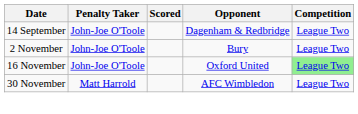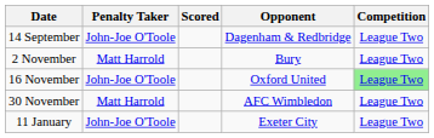2 November | Penalty Taker: John-Joe O'Toole -> Matt Harrold
+ row: 11 January | John-Joe O'Toole | Exeter City | League Two
